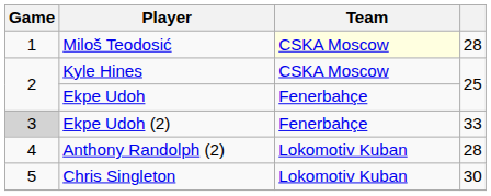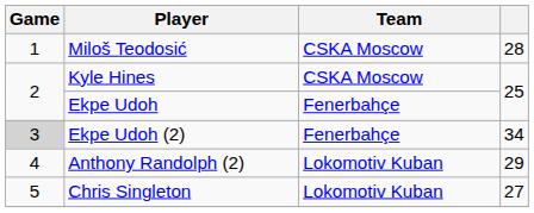Miloš Teodosić | Team: lightyellow background -> no background
Ekpe Udoh (2) | column 4: 33 -> 34
Anthony Randolph (2) | column 4: 28 -> 29
Chris Singleton | column 4: 30 -> 27
